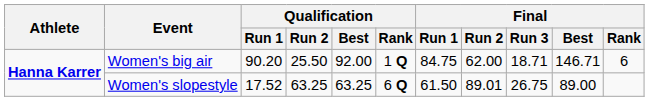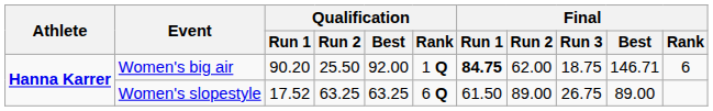Women's big air | Final / Run 1: normal -> bold
Women's big air | Final / Run 3: 18.71 -> 18.75
Women's slopestyle | Final / Run 2: 89.01 -> 89.00
